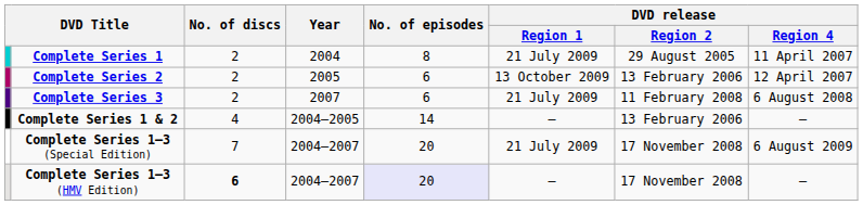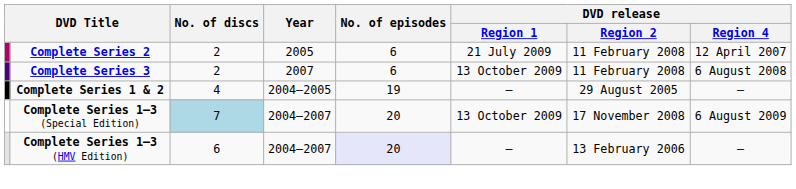- row: Complete Series 1 | 2 | 2004 | 8 | 21 July 2009 | 29 August 2005 | 11 April 2007
Complete Series 2 | DVD release / Region 1: 13 October 2009 -> 21 July 2009
Complete Series 2 | DVD release / Region 2: 13 February 2006 -> 11 February 2008
Complete Series 3 | DVD release / Region 1: 21 July 2009 -> 13 October 2009
Complete Series 1 & 2 | No. of episodes: 14 -> 19
Complete Series 1 & 2 | DVD release / Region 2: 13 February 2006 -> 29 August 2005
Complete Series 1–3 (Special Edition) | No. of discs: no background -> lightblue background
Complete Series 1–3 (Special Edition) | DVD release / Region 1: 21 July 2009 -> 13 October 2009
Complete Series 1–3 (HMV Edition) | No. of discs: bold -> normal
Complete Series 1–3 (HMV Edition) | DVD release / Region 2: 17 November 2008 -> 13 February 2006
